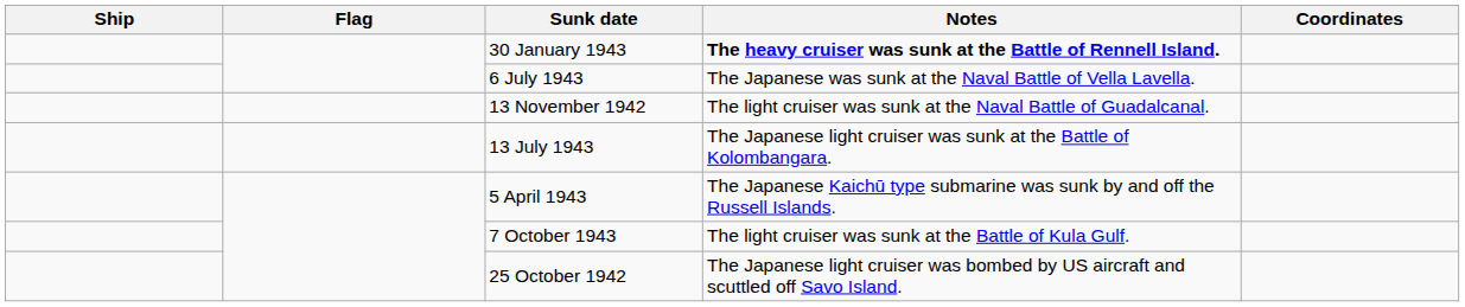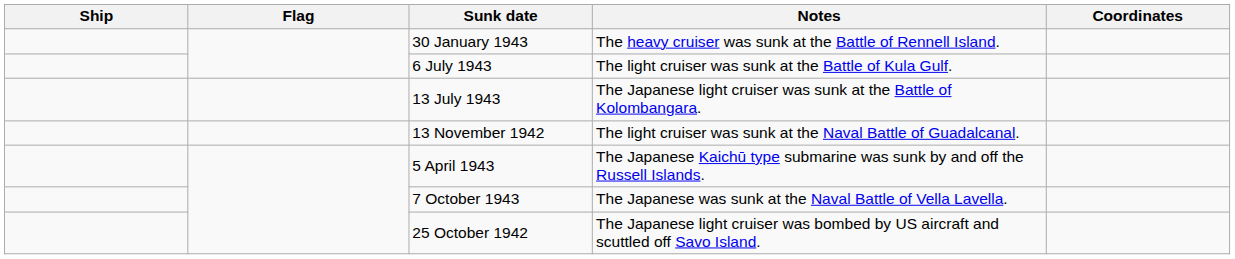30 January 1943 | Notes: bold -> normal
6 July 1943 | Notes: The Japanese was sunk at the Naval Battle of Vella Lavella. -> The light cruiser was sunk at the Battle of Kula Gulf.
rows swapped: 13 July 1943 <-> 13 November 1942
7 October 1943 | Notes: The light cruiser was sunk at the Battle of Kula Gulf. -> The Japanese was sunk at the Naval Battle of Vella Lavella.
